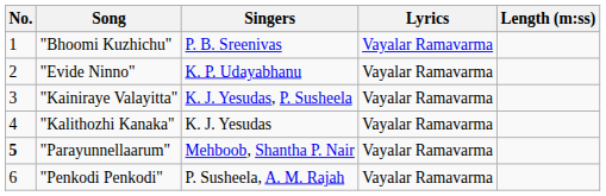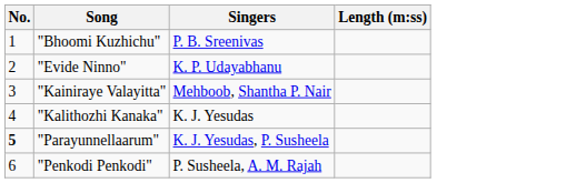- column: Lyrics | Vayalar Ramavarma | Vayalar Ramavarma | Vayalar Ramavarma | Vayalar Ramavarma | Vayalar Ramavarma | Vayalar Ramavarma
"Kainiraye Valayitta" | Singers: K. J. Yesudas, P. Susheela -> Mehboob, Shantha P. Nair
"Parayunnellaarum" | Singers: Mehboob, Shantha P. Nair -> K. J. Yesudas, P. Susheela
